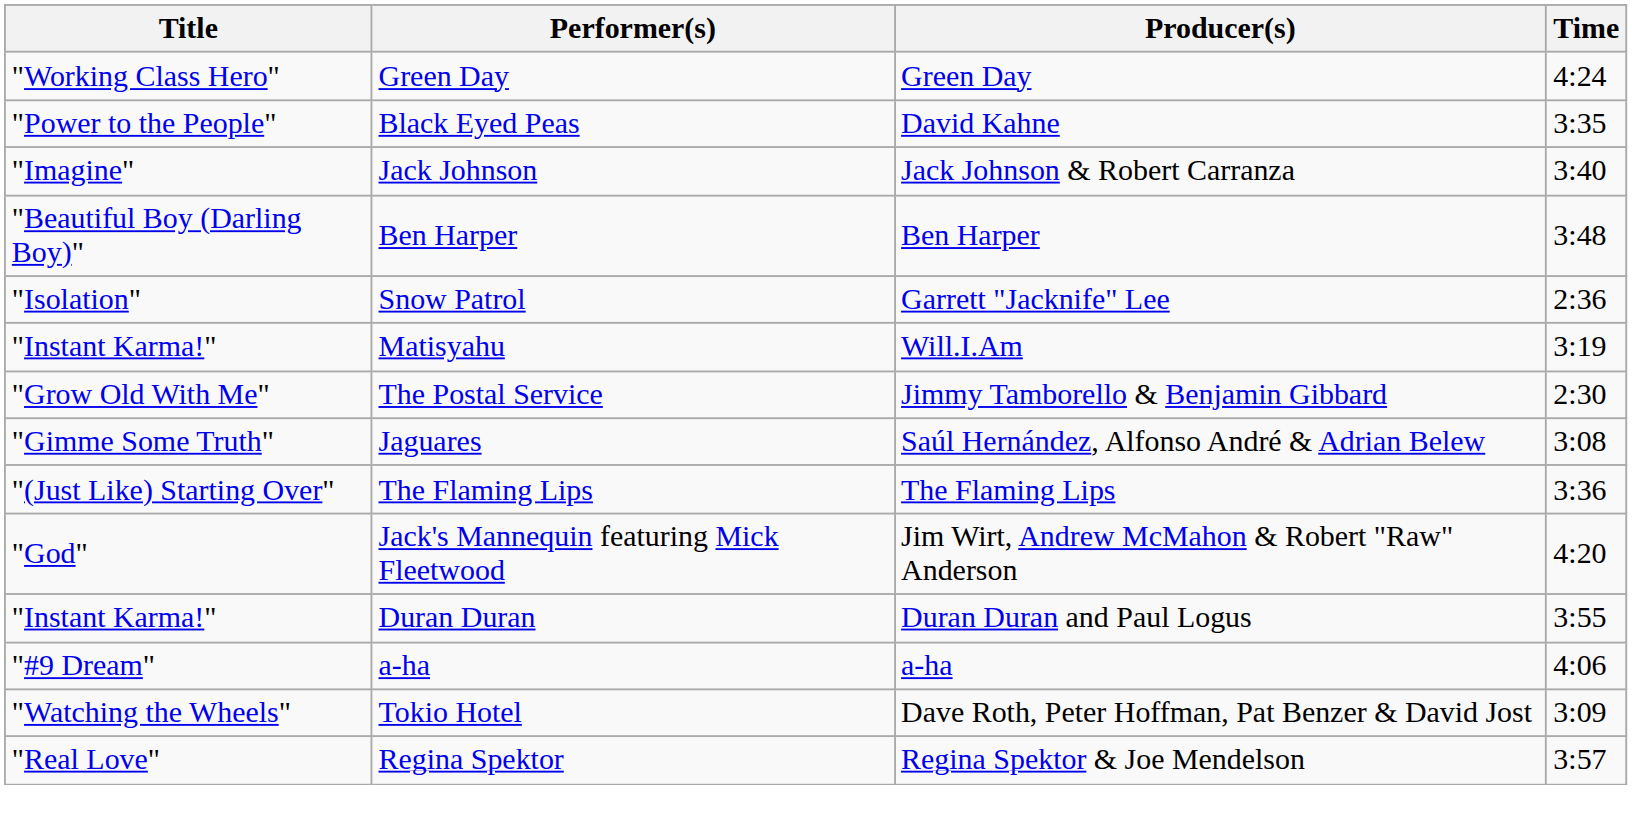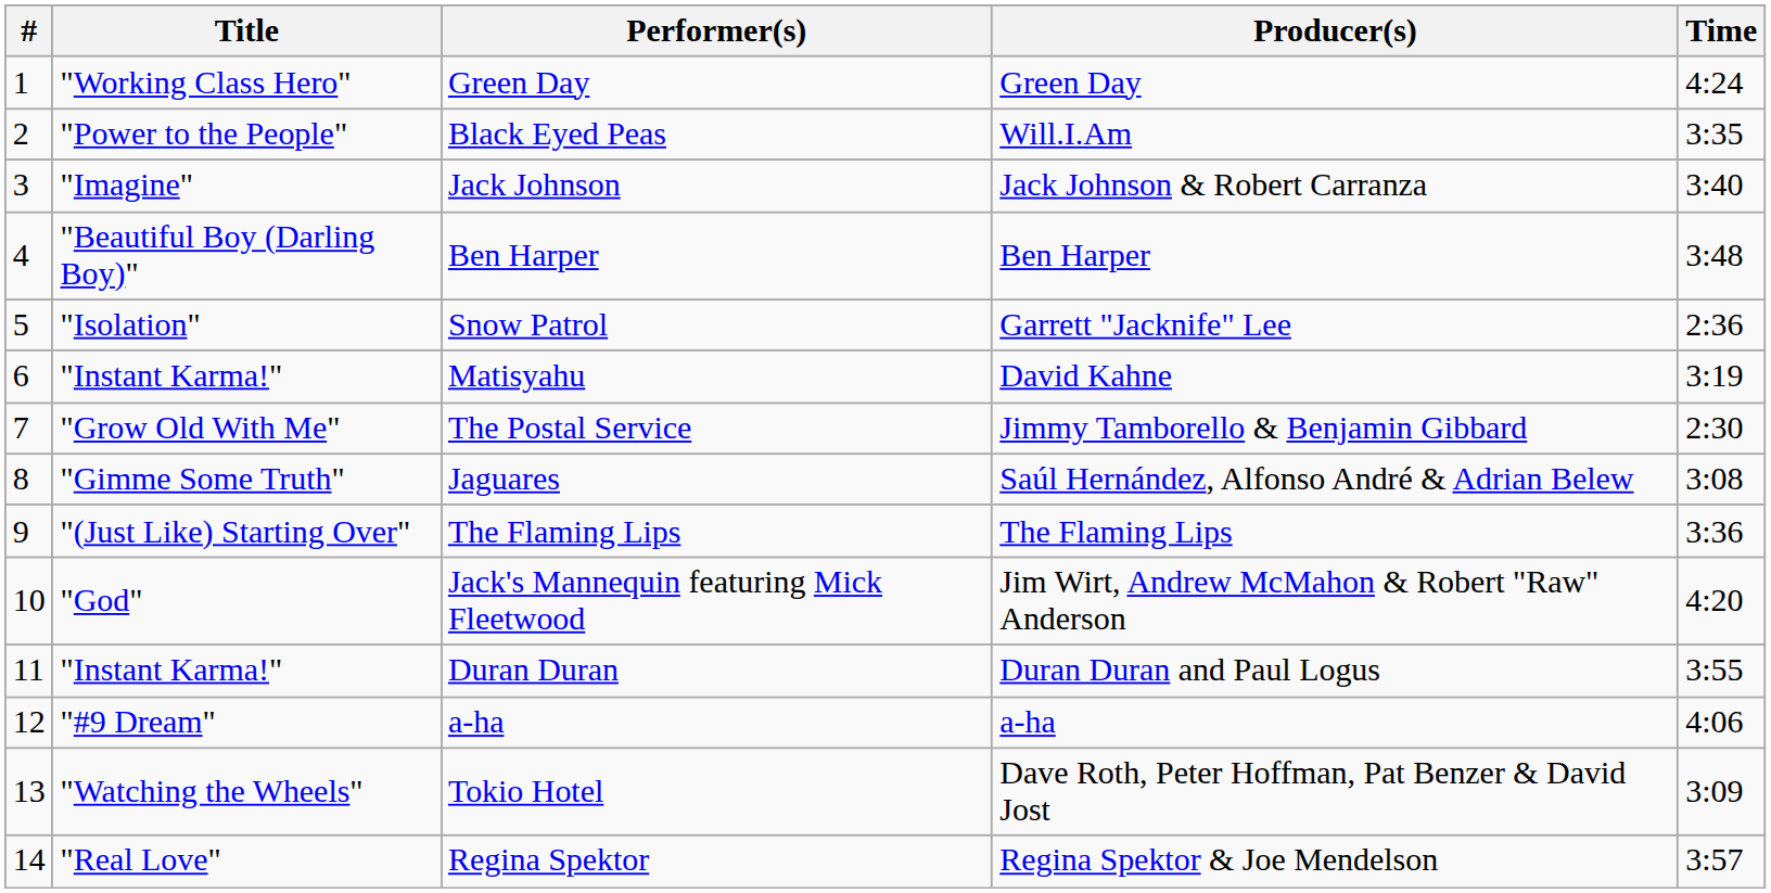+ column: # | 1 | 2 | 3 | 4 | 5 | 6 | 7 | 8 | 9 | 10 | 11 | 12 | 13 | 14
Black Eyed Peas | Producer(s): David Kahne -> Will.I.Am
Matisyahu | Producer(s): Will.I.Am -> David Kahne
